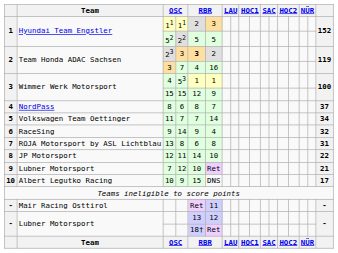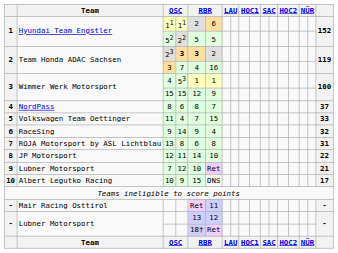Hyundai Team Engstler / 11 | column 6: 3 -> 6
23 | column 4: normal -> bold
Volkswagen Team Oettinger / 11 | column 4: 7 -> 4
Volkswagen Team Oettinger / 11 | column 6: 14 -> 15
Volkswagen Team Oettinger / 11 | column 17: 34 -> 33
